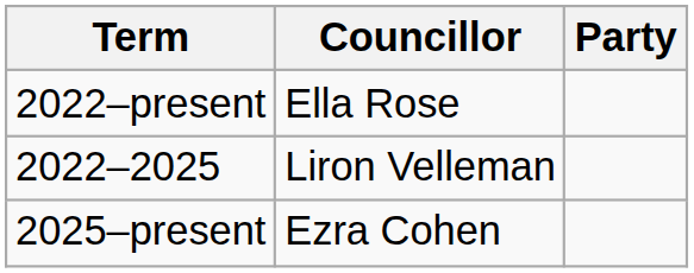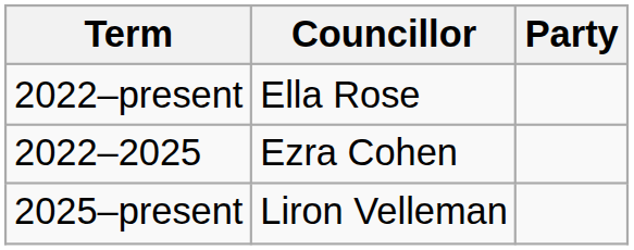2022–2025 | Councillor: Liron Velleman -> Ezra Cohen
2025–present | Councillor: Ezra Cohen -> Liron Velleman
